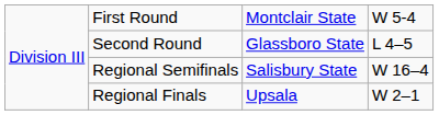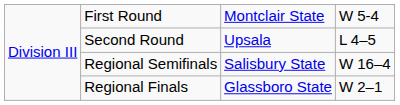Second Round | column 3: Glassboro State -> Upsala
Regional Finals | column 3: Upsala -> Glassboro State
